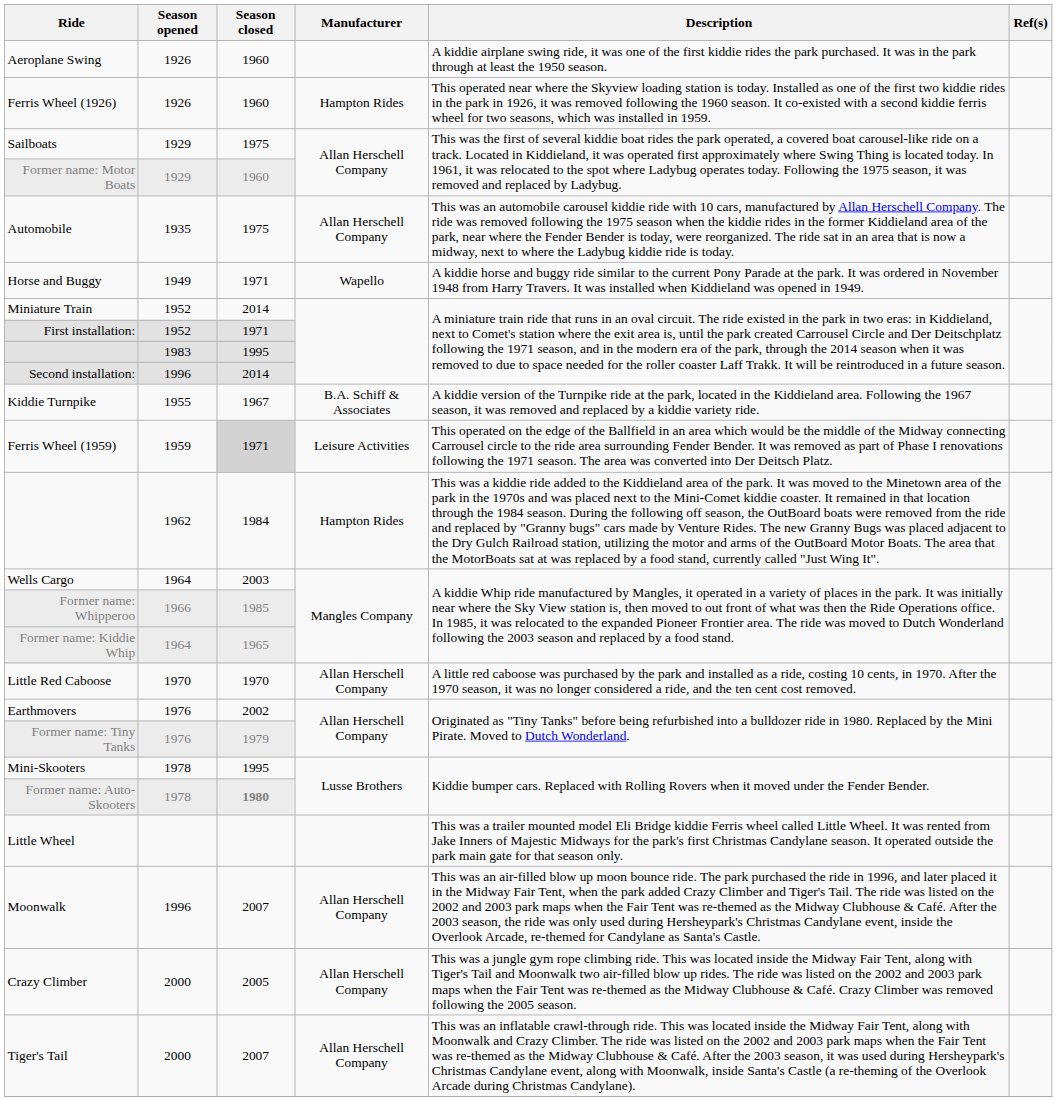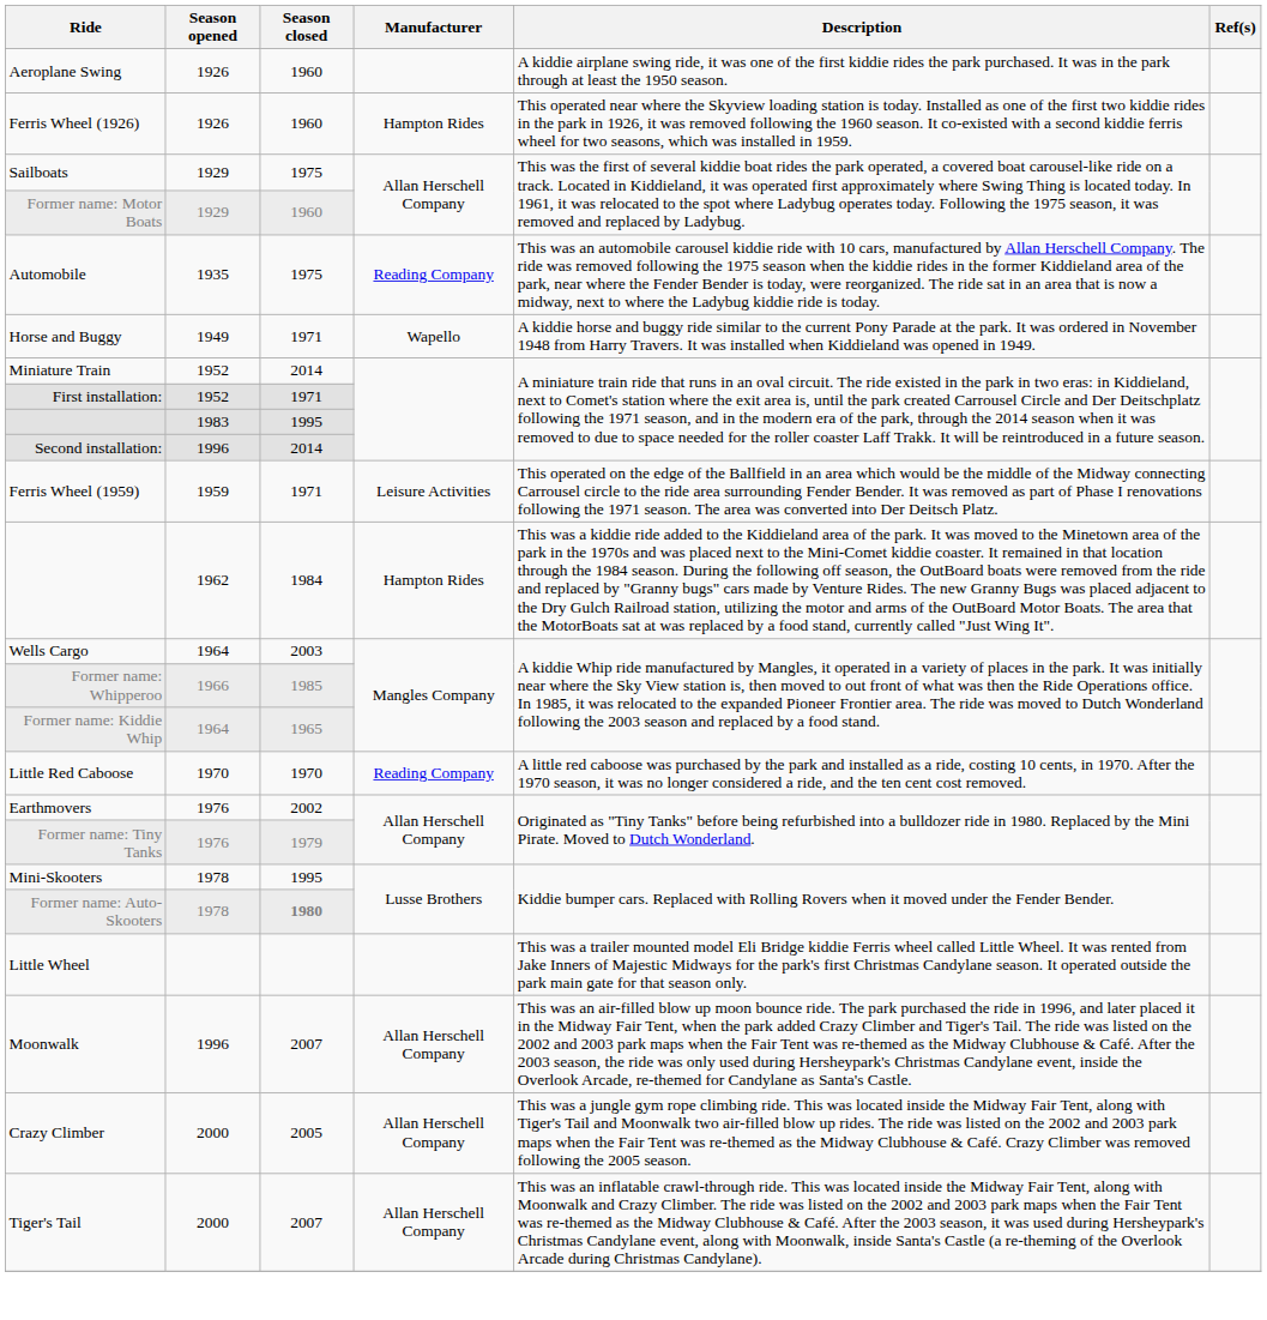Automobile | Manufacturer: Allan Herschell Company -> Reading Company
- row: Kiddie Turnpike | 1955 | 1967 | B.A. Schiff & Associates | A kiddie version of the Turnpike ride at the park, located in the Kiddieland area. Following the 1967 season, it was removed and replaced by a kiddie variety ride.
Ferris Wheel (1959) | Season closed: lightgrey background -> no background
Little Red Caboose | Manufacturer: Allan Herschell Company -> Reading Company
